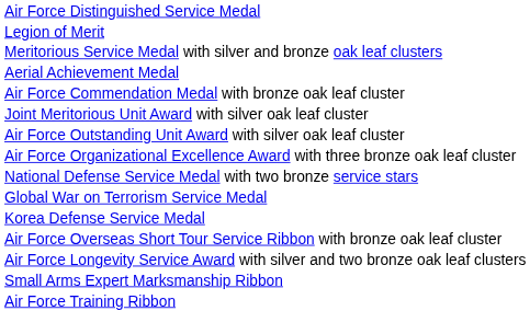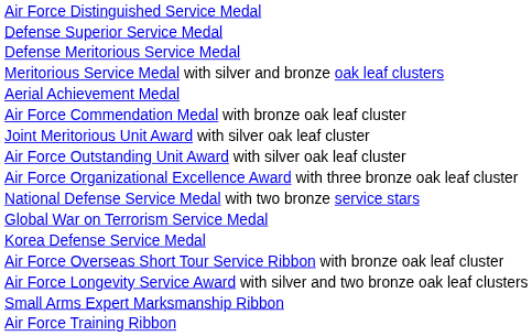+ row: Defense Superior Service Medal
- row: Legion of Merit
+ row: Defense Meritorious Service Medal
